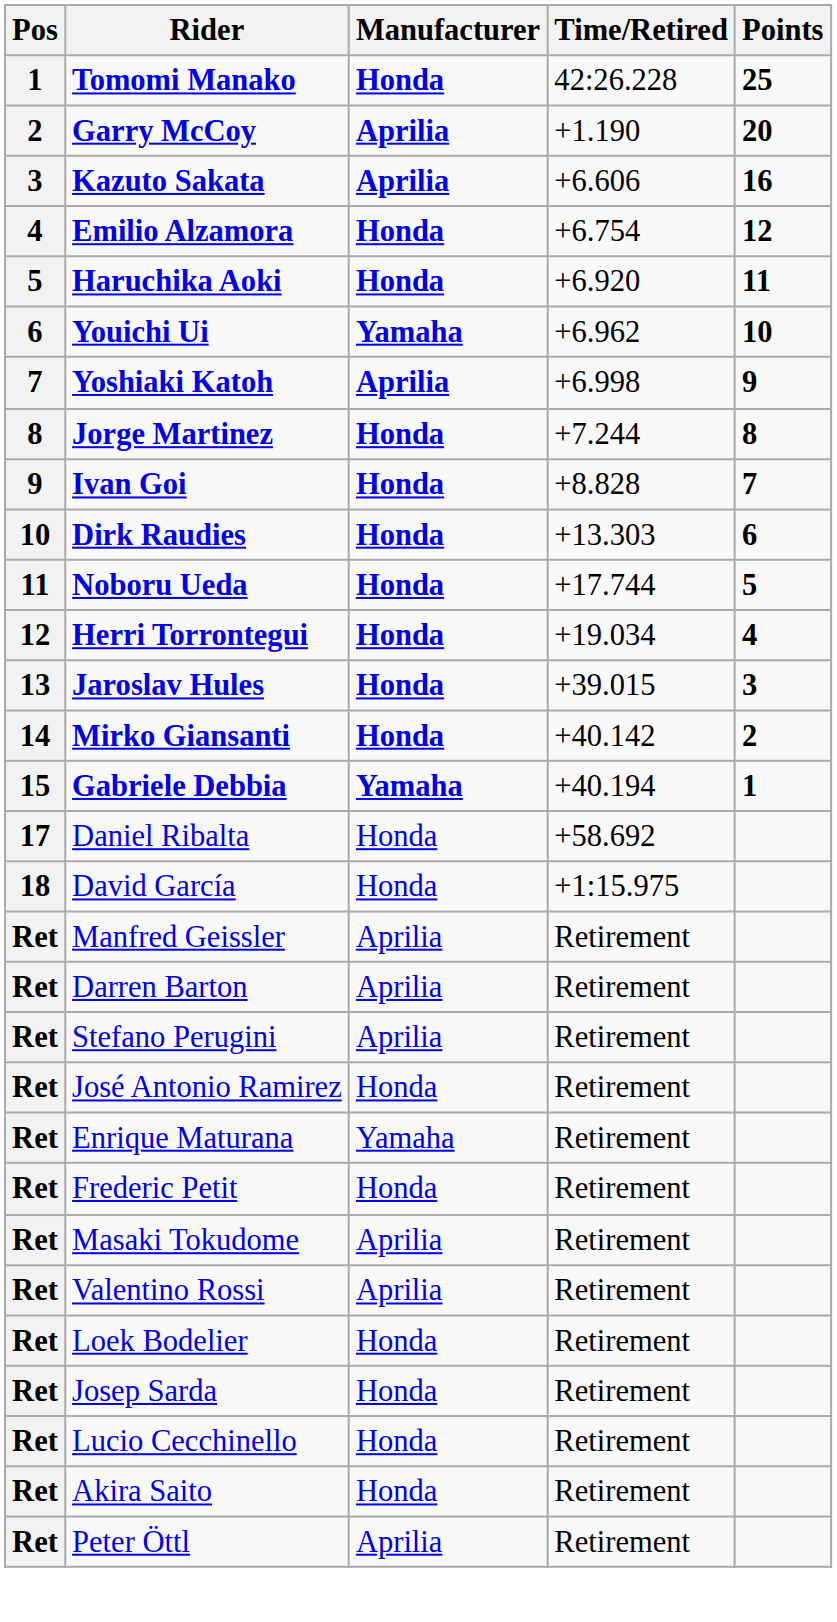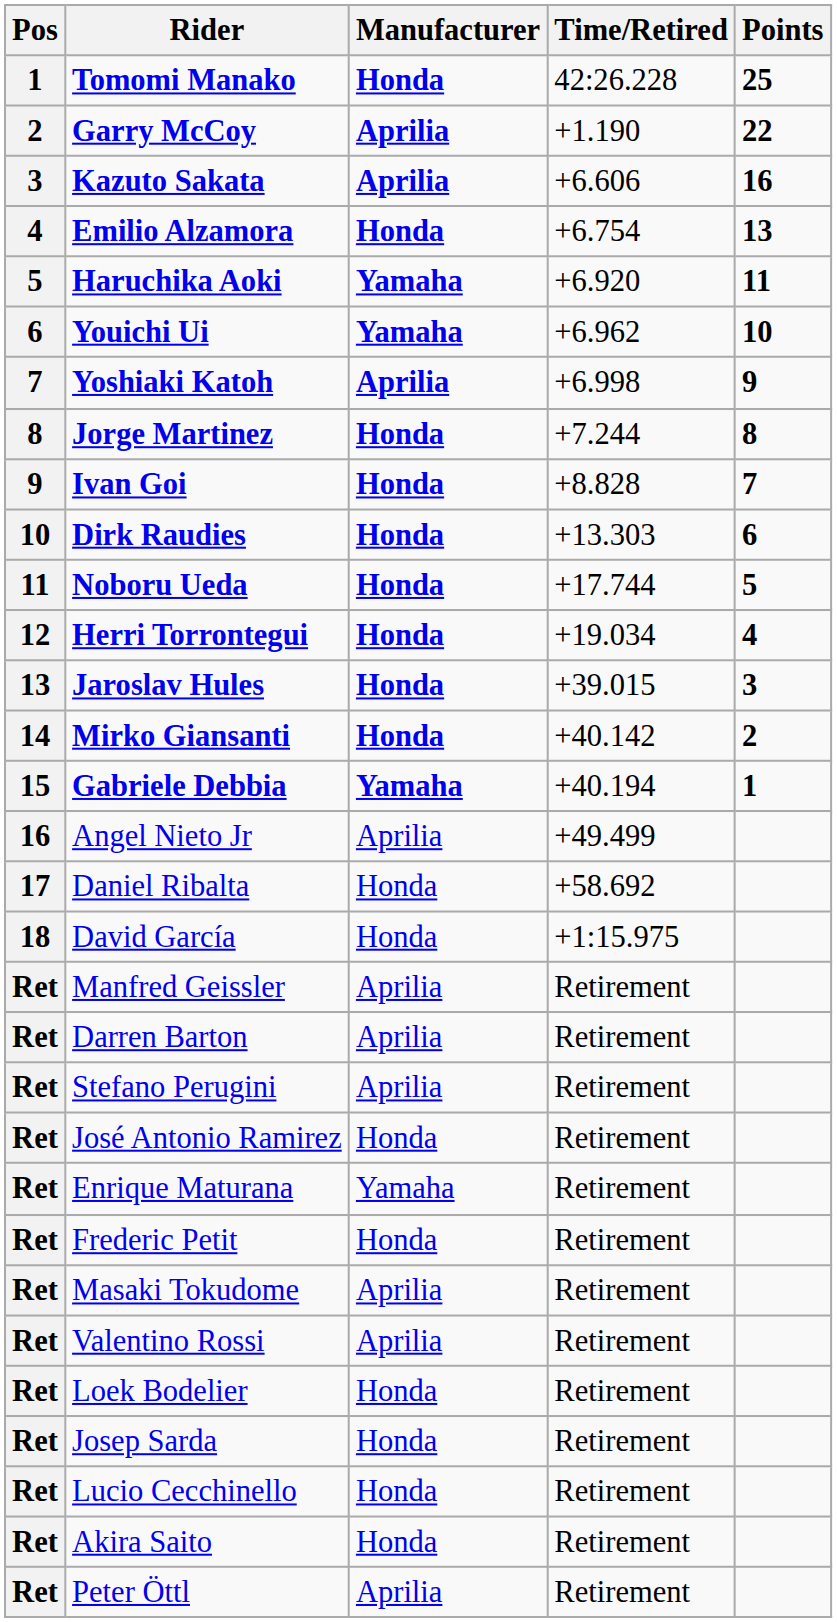Garry McCoy | Points: 20 -> 22
Emilio Alzamora | Points: 12 -> 13
Haruchika Aoki | Manufacturer: Honda -> Yamaha
+ row: 16 | Angel Nieto Jr | Aprilia | +49.499
